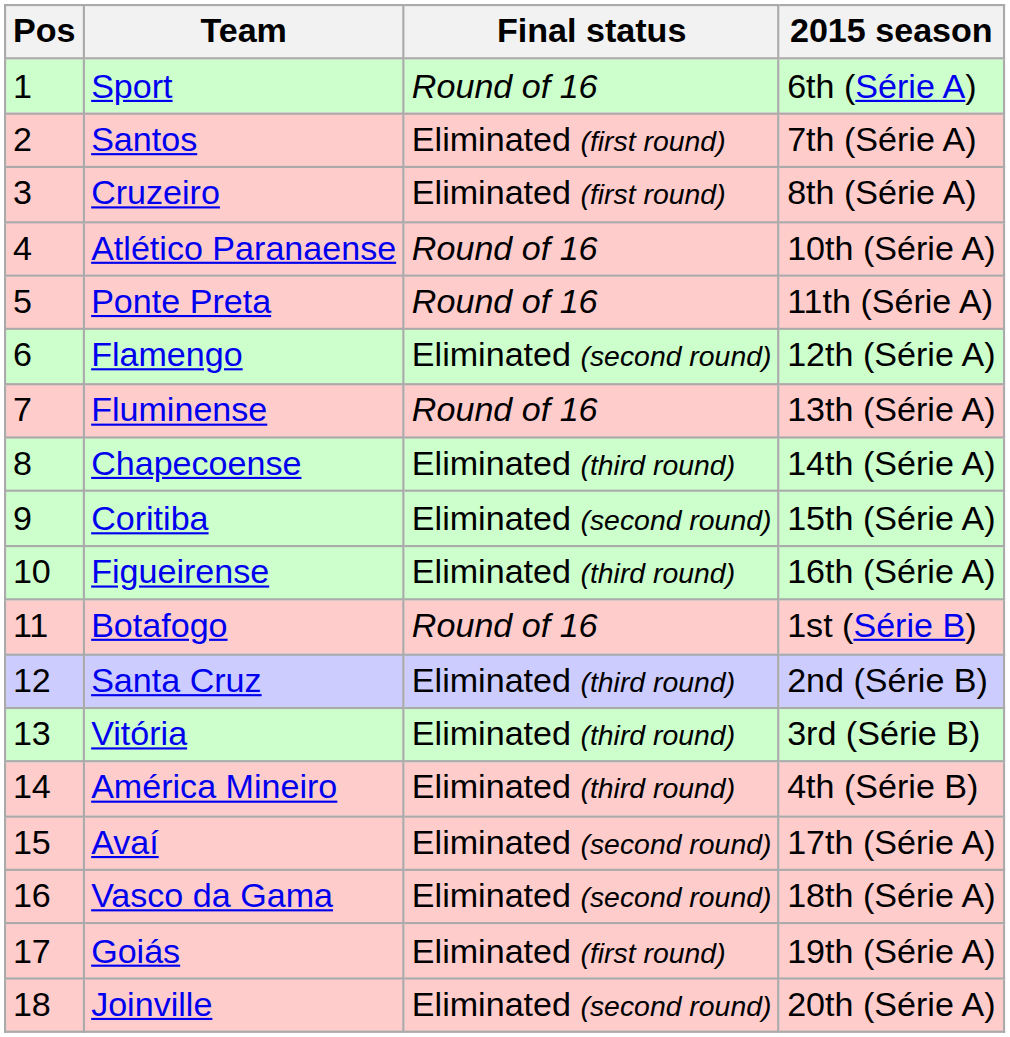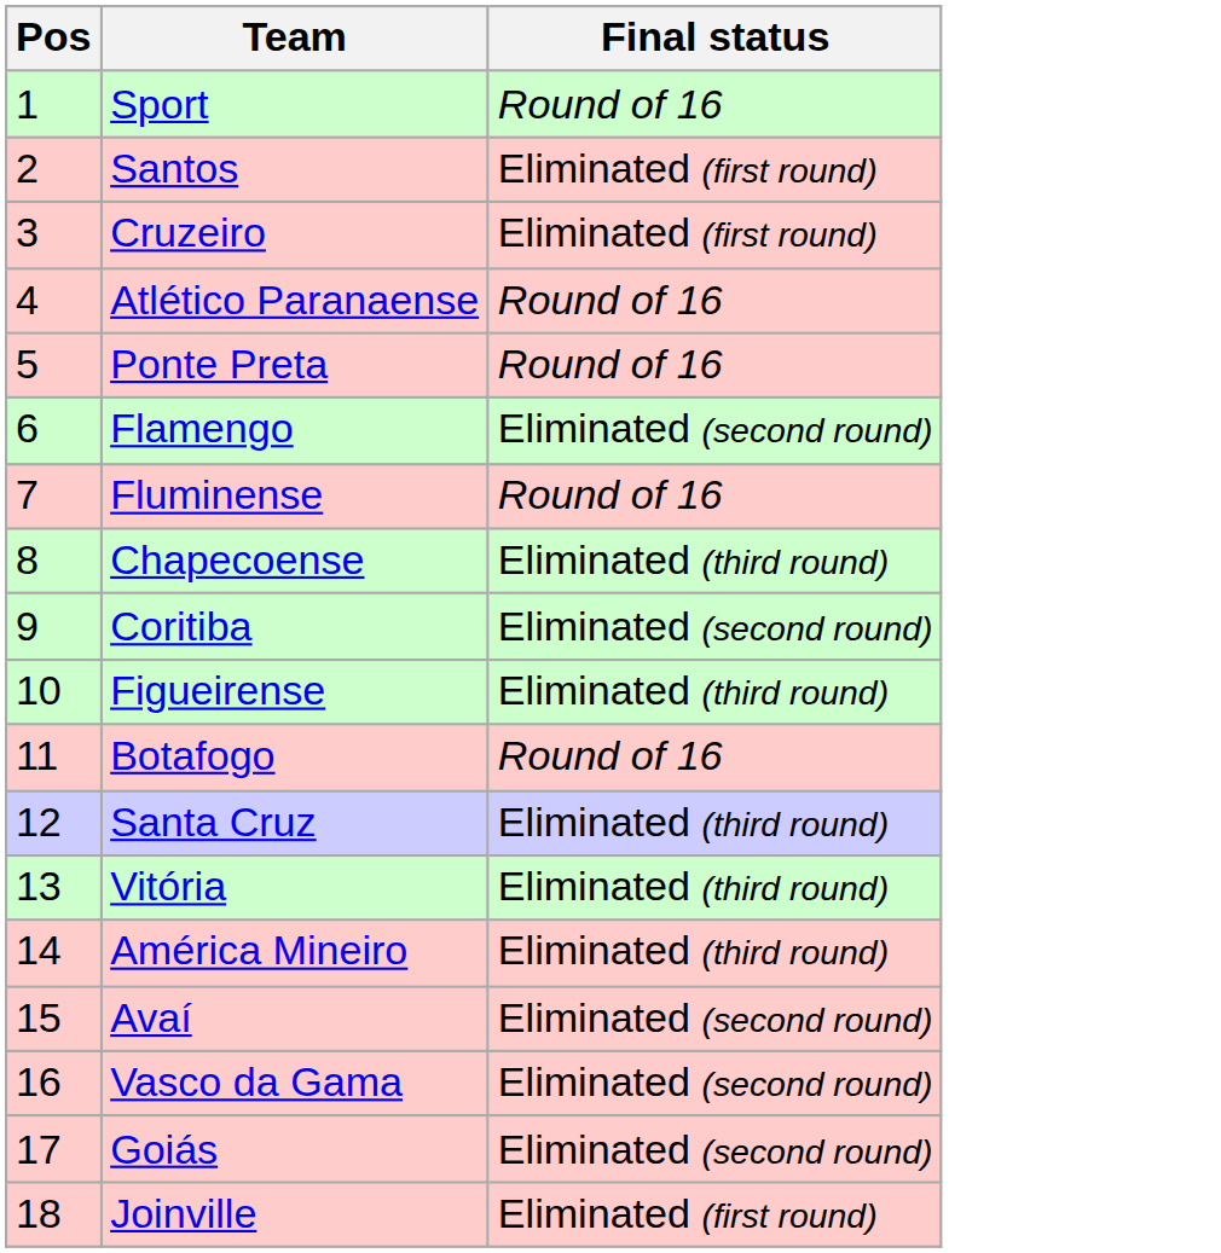- column: 2015 season | 6th (Série A) | 7th (Série A) | 8th (Série A) | 10th (Série A) | 11th (Série A) | 12th (Série A) | 13th (Série A) | 14th (Série A) | 15th (Série A) | 16th (Série A) | 1st (Série B) | 2nd (Série B) | 3rd (Série B) | 4th (Série B) | 17th (Série A) | 18th (Série A) | 19th (Série A) | 20th (Série A)
Goiás | Final status: Eliminated (first round) -> Eliminated (second round)
Joinville | Final status: Eliminated (second round) -> Eliminated (first round)
